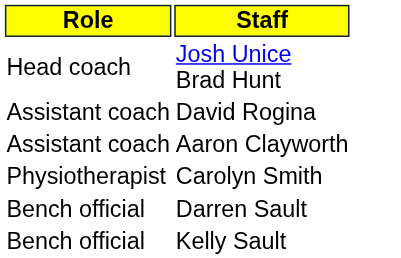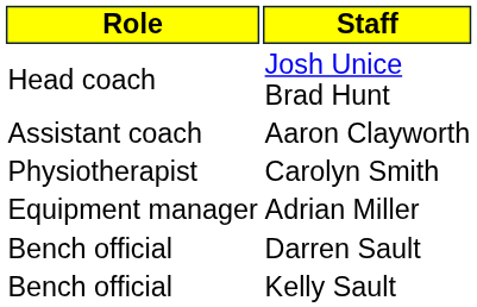- row: Assistant coach | David Rogina
+ row: Equipment manager | Adrian Miller
